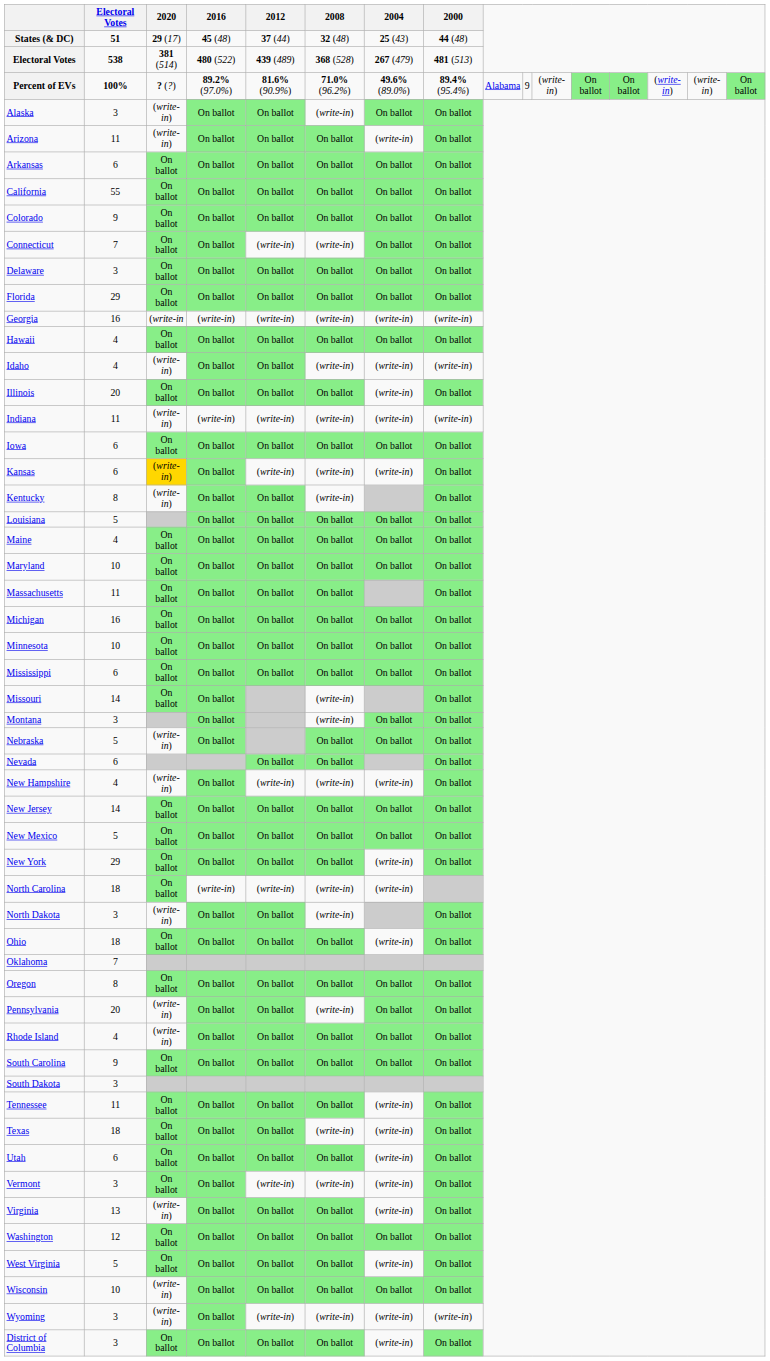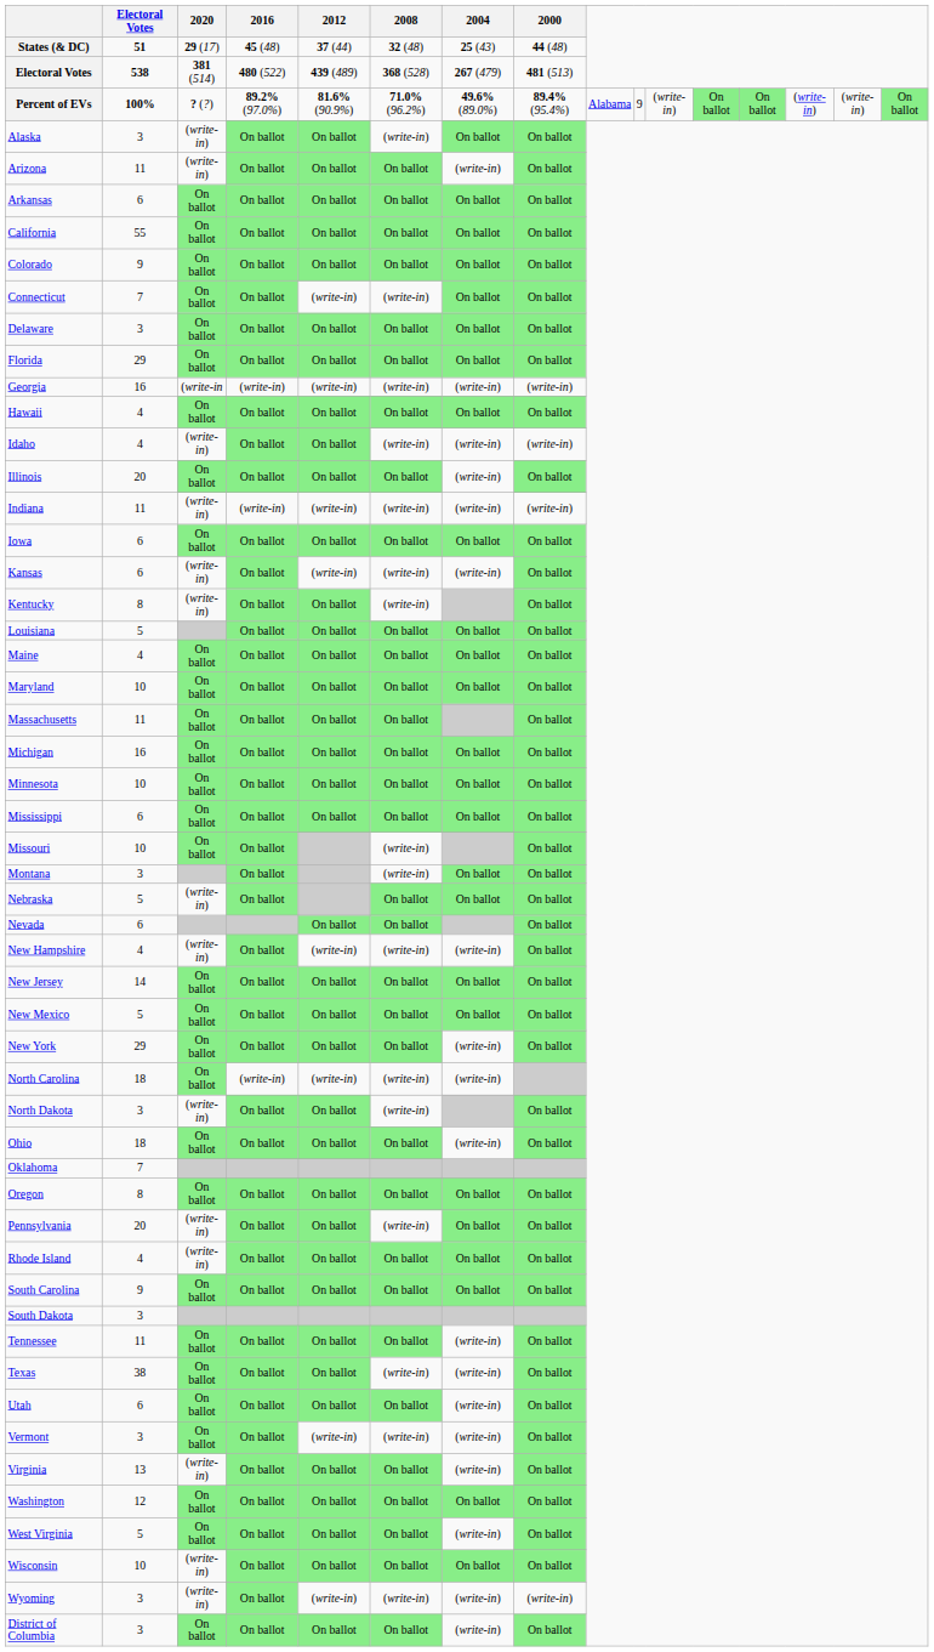Kansas | 2020: gold background -> no background
Missouri | Electoral Votes: 14 -> 10
Texas | Electoral Votes: 18 -> 38
